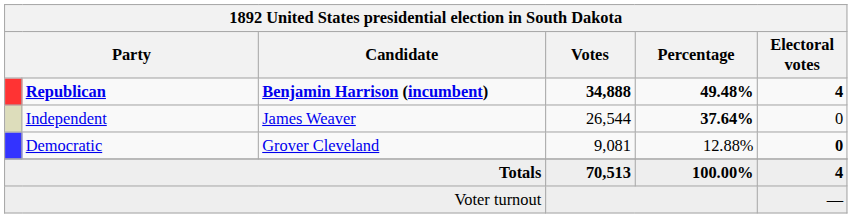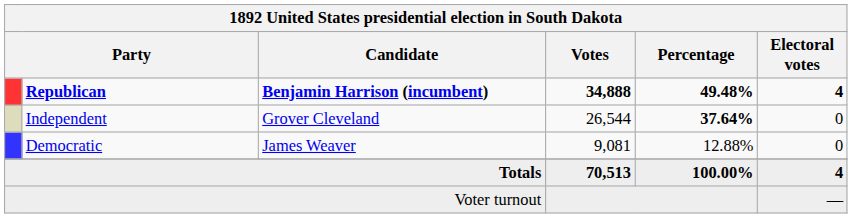Independent | Candidate: James Weaver -> Grover Cleveland
Democratic | Candidate: Grover Cleveland -> James Weaver
Democratic | Electoral votes: bold -> normal
